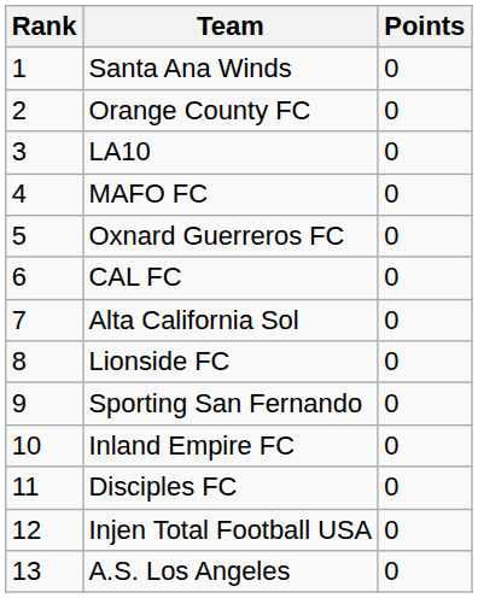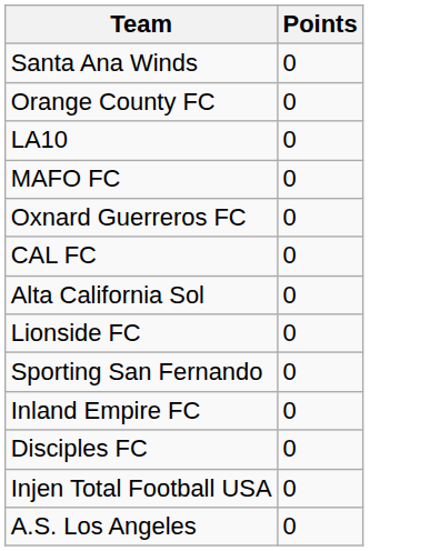- column: Rank | 1 | 2 | 3 | 4 | 5 | 6 | 7 | 8 | 9 | 10 | 11 | 12 | 13
